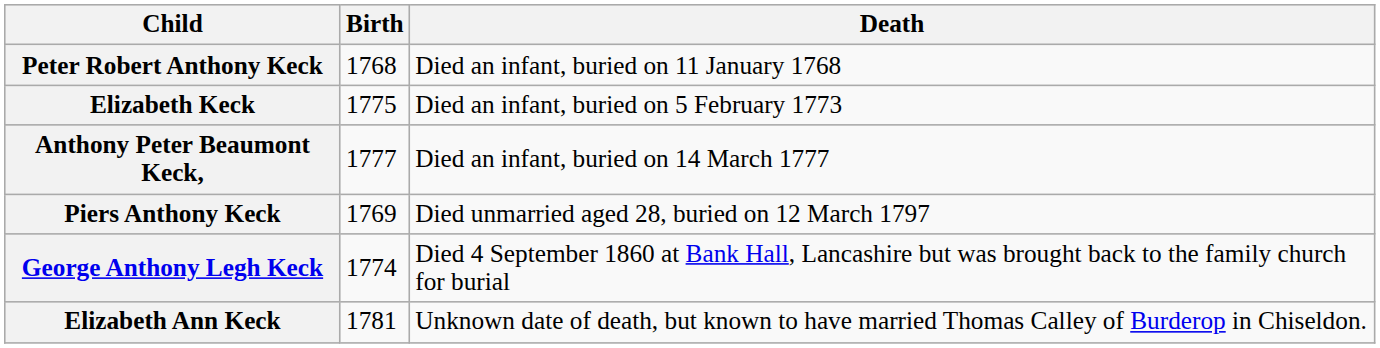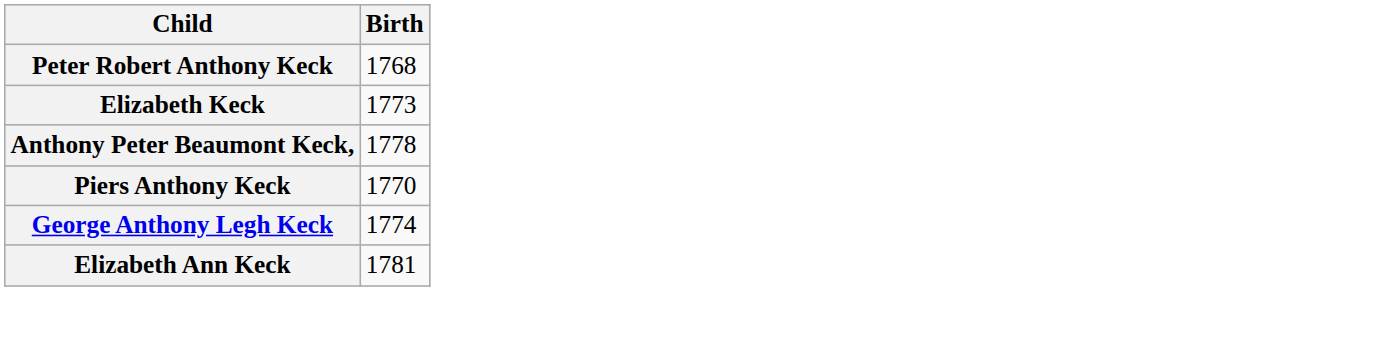- column: Death | Died an infant, buried on 11 January 1768 | Died an infant, buried on 5 February 1773 | Died an infant, buried on 14 March 1777 | Died unmarried aged 28, buried on 12 March 1797 | Died 4 September 1860 at Bank Hall, Lancashire but was brought back to the family church for burial | Unknown date of death, but known to have married Thomas Calley of Burderop in Chiseldon.
Elizabeth Keck | Birth: 1775 -> 1773
Anthony Peter Beaumont Keck, | Birth: 1777 -> 1778
Piers Anthony Keck | Birth: 1769 -> 1770
